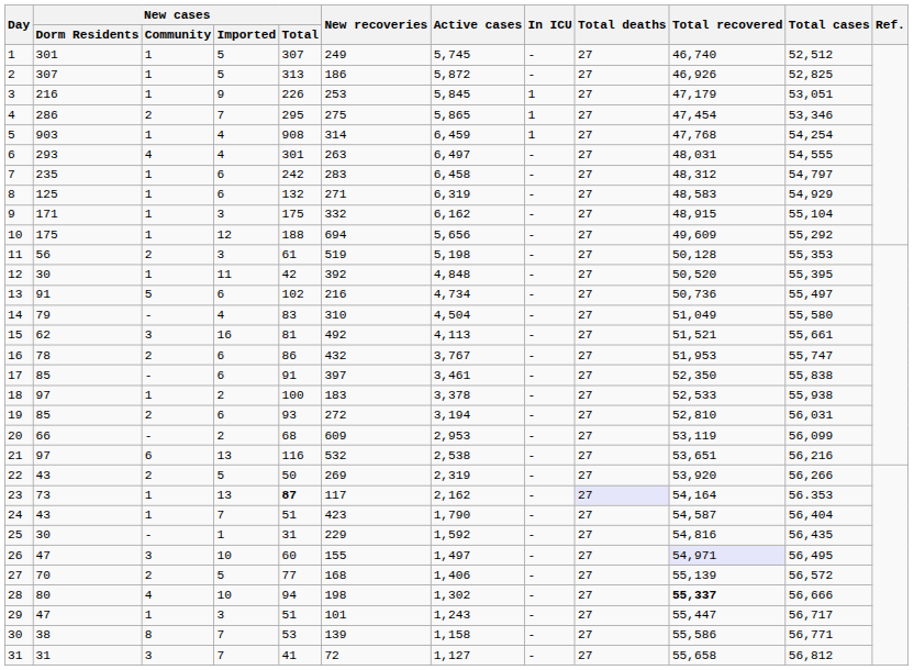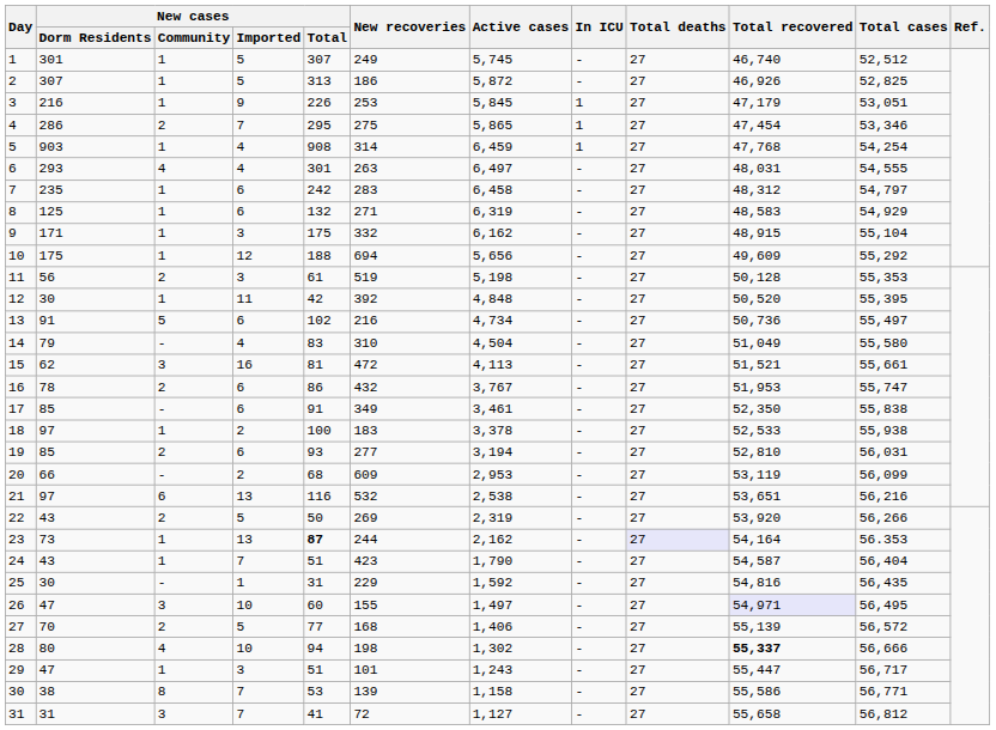15 | New recoveries: 492 -> 472
17 | New recoveries: 397 -> 349
19 | New recoveries: 272 -> 277
23 | New recoveries: 117 -> 244
